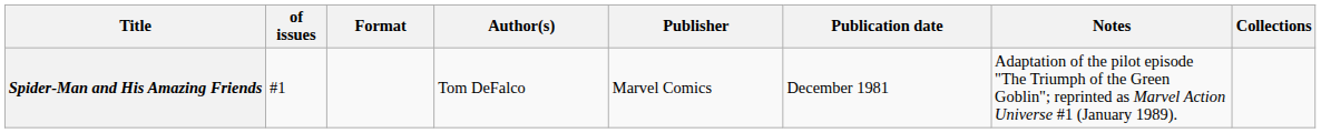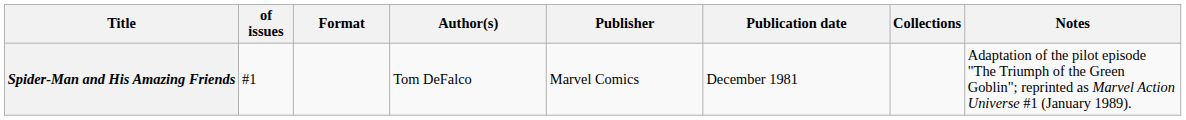columns swapped: Notes <-> Collections
